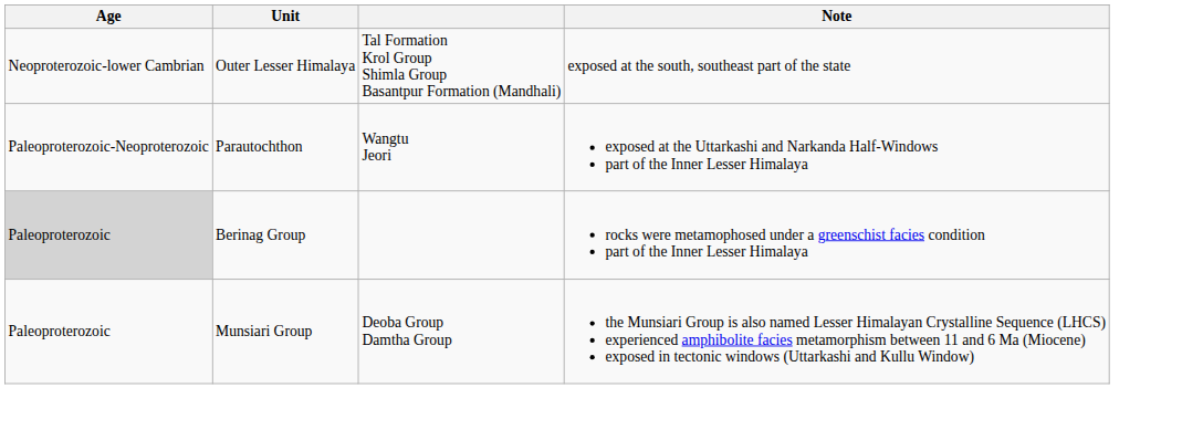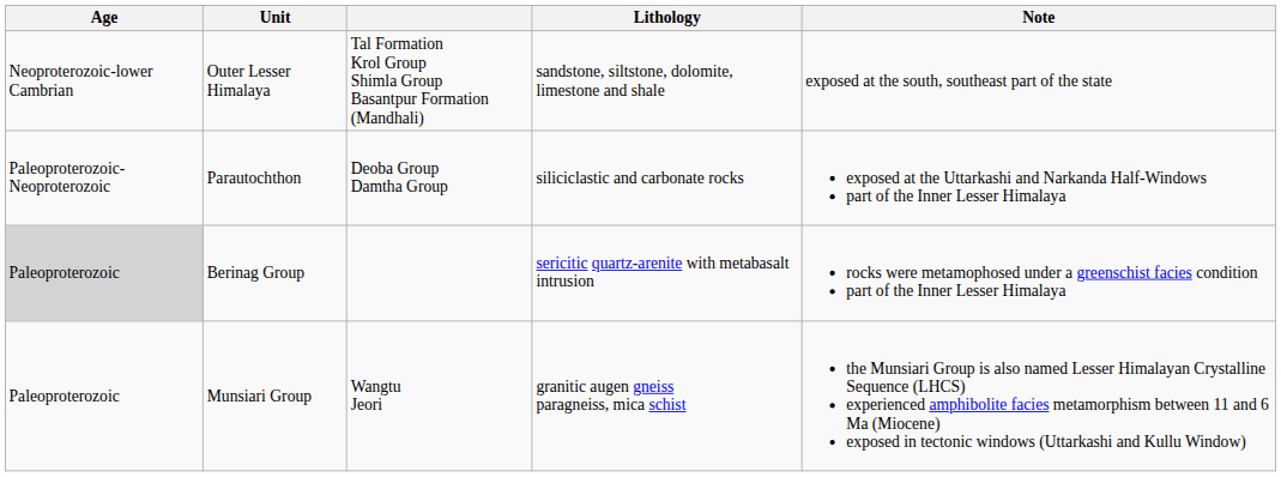+ column: Lithology | sandstone, siltstone, dolomite, limestone and shale | siliciclastic and carbonate rocks | sericitic quartz-arenite with metabasalt intrusion | granitic augen gneiss paragneiss, mica schist
Parautochthon | column 3: Wangtu Jeori -> Deoba Group Damtha Group
Munsiari Group | column 3: Deoba Group Damtha Group -> Wangtu Jeori
